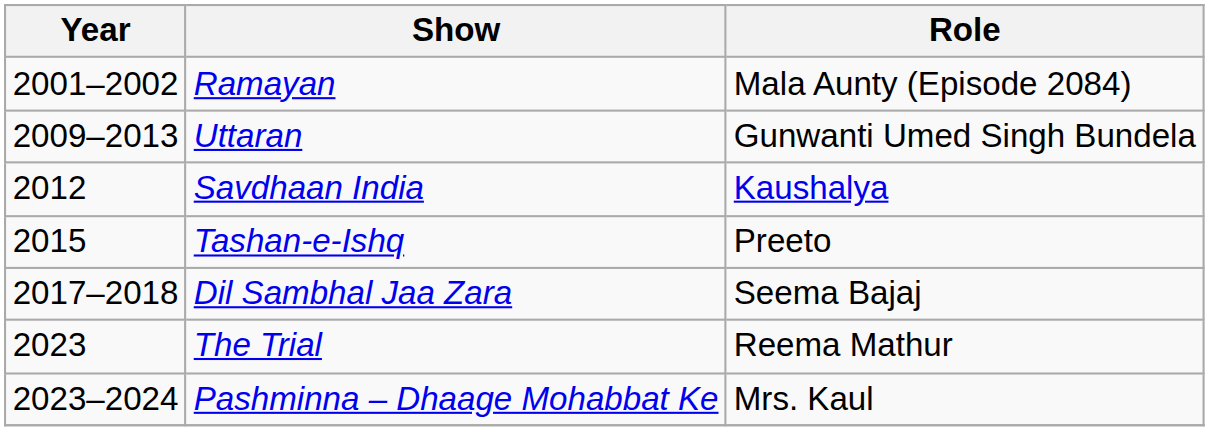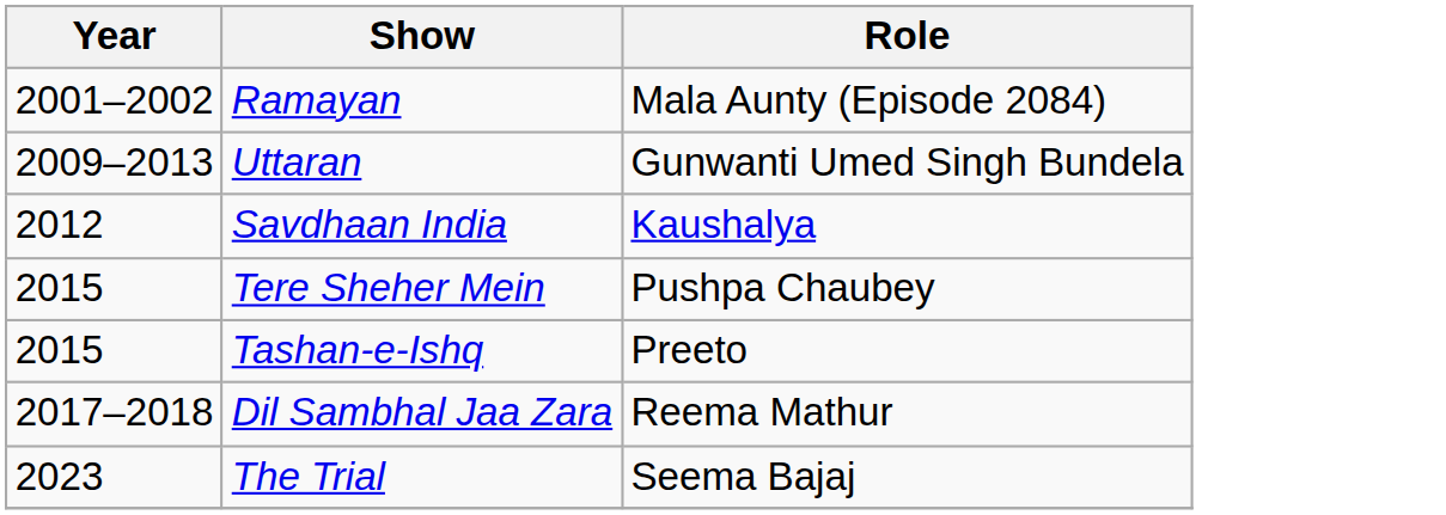+ row: 2015 | Tere Sheher Mein | Pushpa Chaubey
Dil Sambhal Jaa Zara | Role: Seema Bajaj -> Reema Mathur
The Trial | Role: Reema Mathur -> Seema Bajaj
- row: 2023–2024 | Pashminna – Dhaage Mohabbat Ke | Mrs. Kaul
